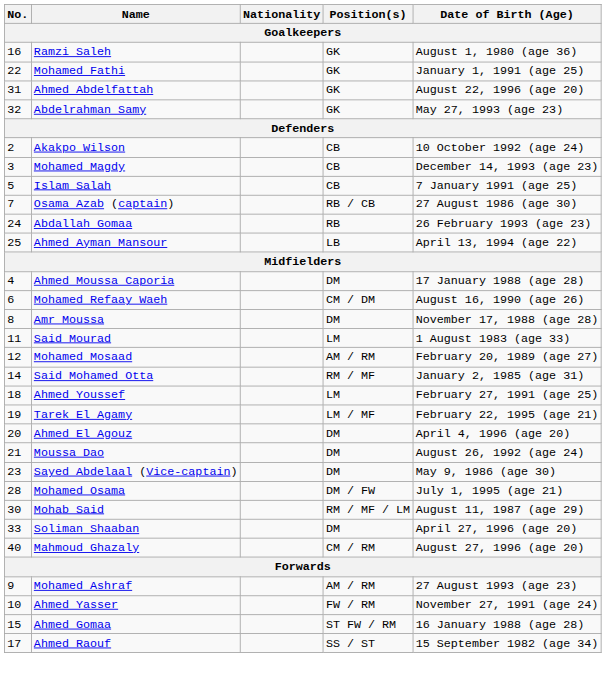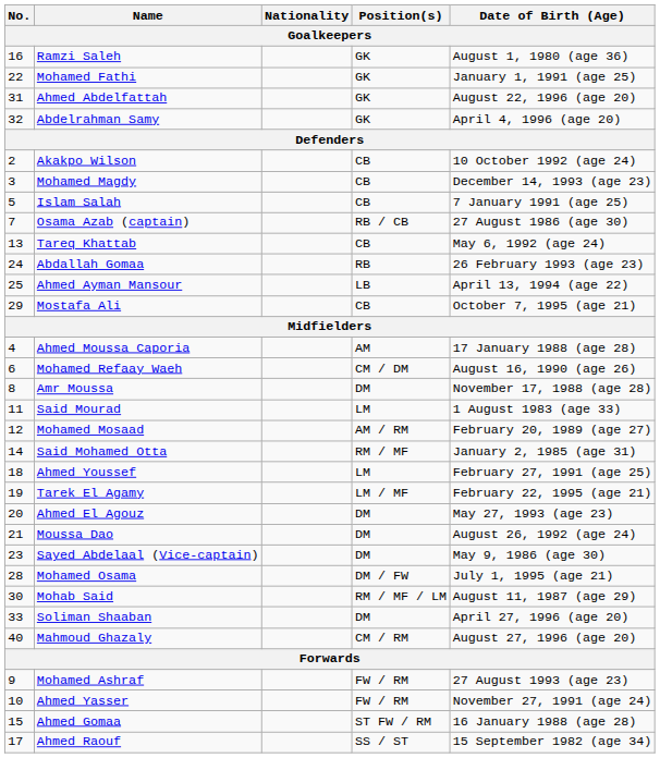Abdelrahman Samy | Date of Birth (Age): May 27, 1993 (age 23) -> April 4, 1996 (age 20)
+ row: 13 | Tareq Khattab | CB | May 6, 1992 (age 24)
+ row: 29 | Mostafa Ali | CB | October 7, 1995 (age 21)
Ahmed Moussa Caporia | Position(s): DM -> AM
Ahmed El Agouz | Date of Birth (Age): April 4, 1996 (age 20) -> May 27, 1993 (age 23)
Mohamed Ashraf | Position(s): AM / RM -> FW / RM
